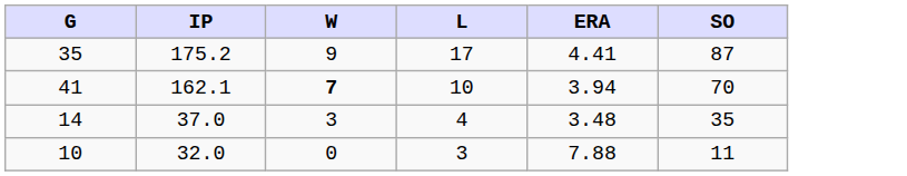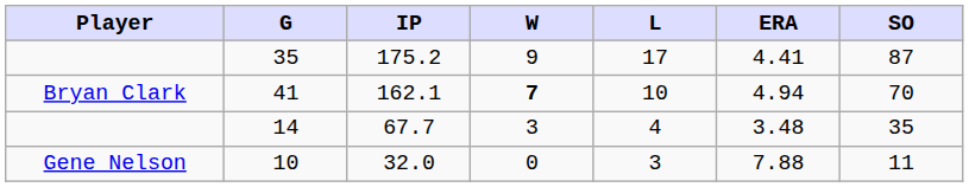+ column: Player | Bryan Clark | Gene Nelson
41 | ERA: 3.94 -> 4.94
14 | IP: 37.0 -> 67.7
